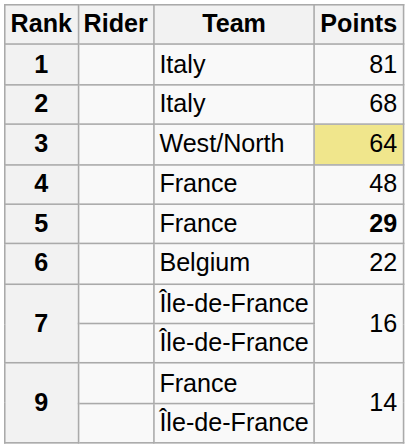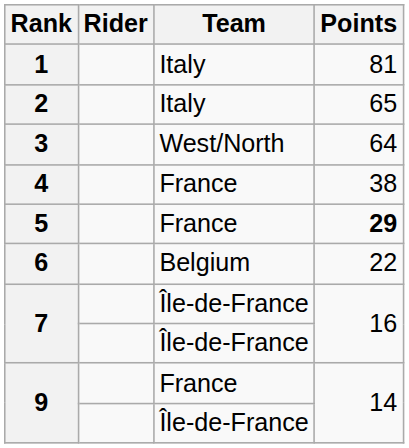2 | Points: 68 -> 65
3 | Points: khaki background -> no background
4 | Points: 48 -> 38
